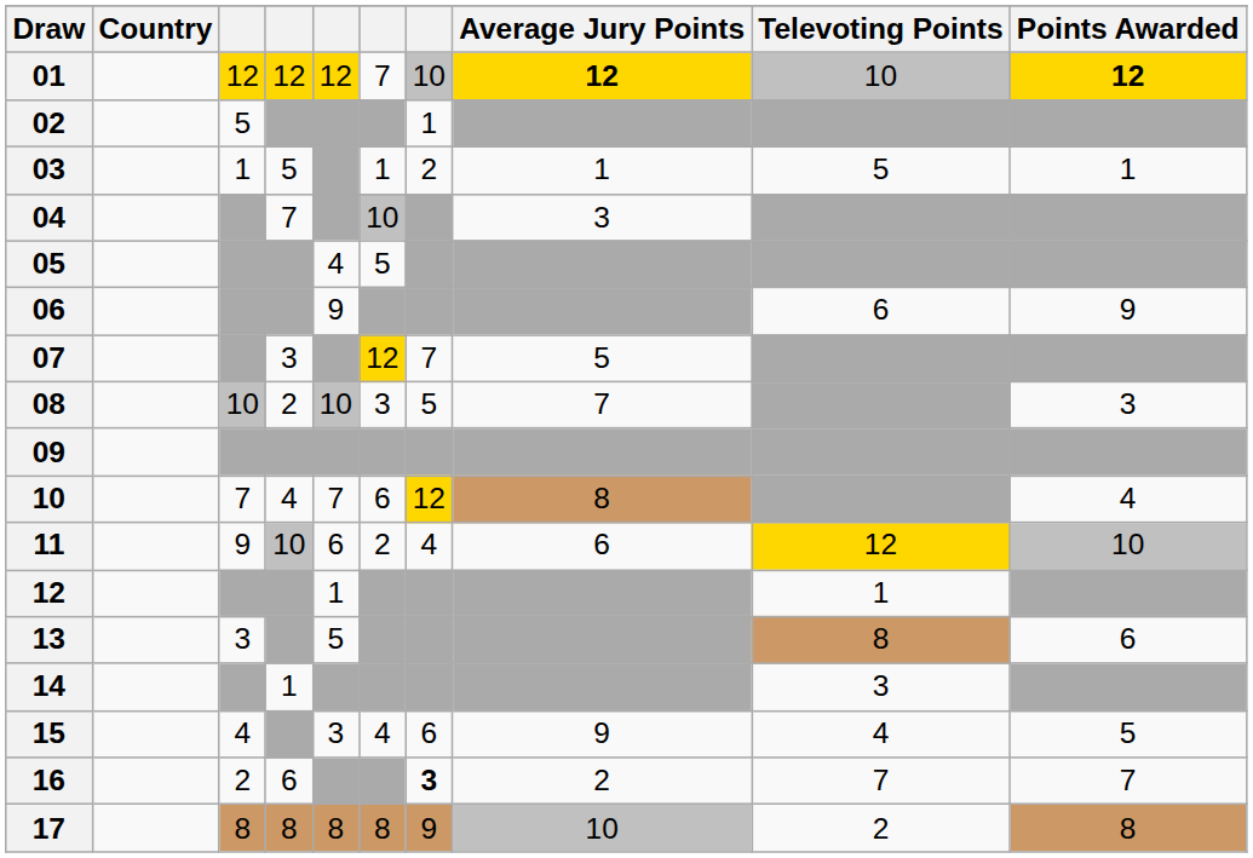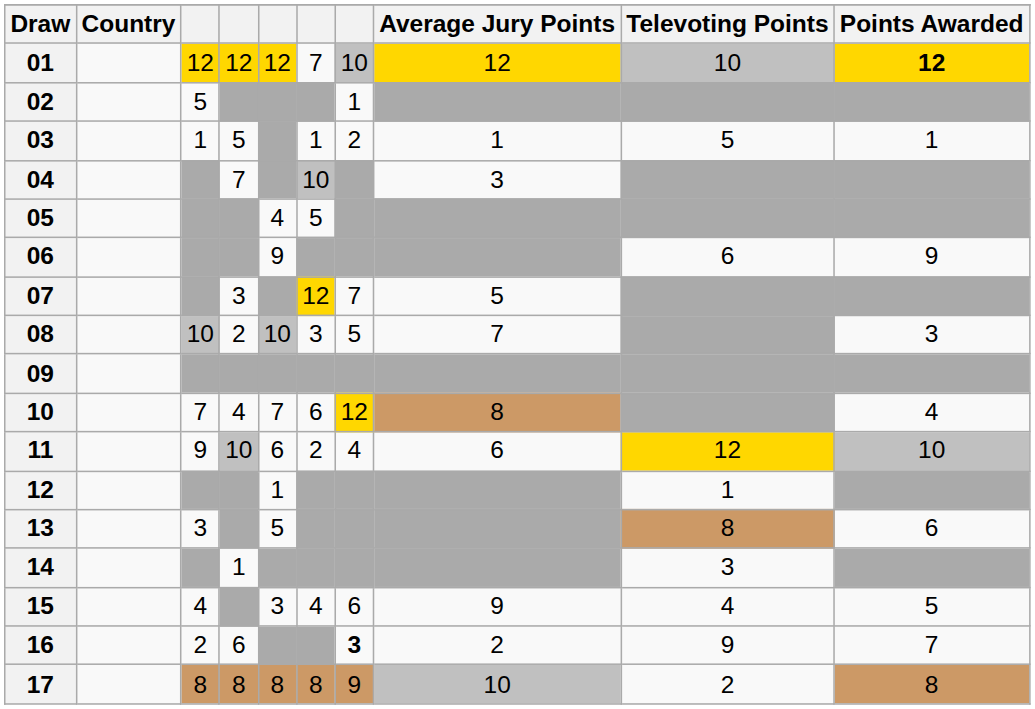01 | Average Jury Points: bold -> normal
16 | Televoting Points: 7 -> 9
